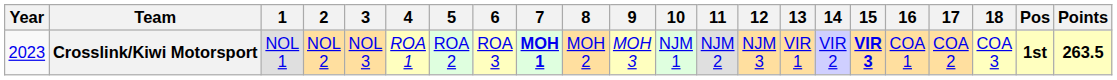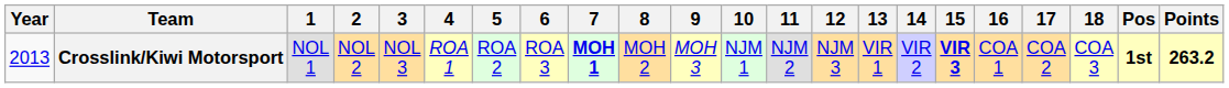Crosslink/Kiwi Motorsport | Year: 2023 -> 2013
Crosslink/Kiwi Motorsport | Points: 263.5 -> 263.2
